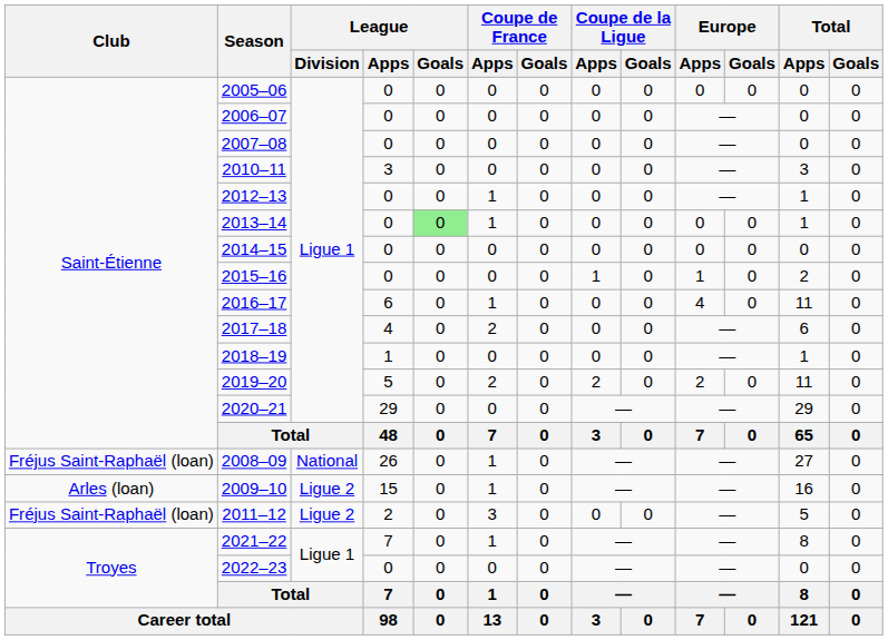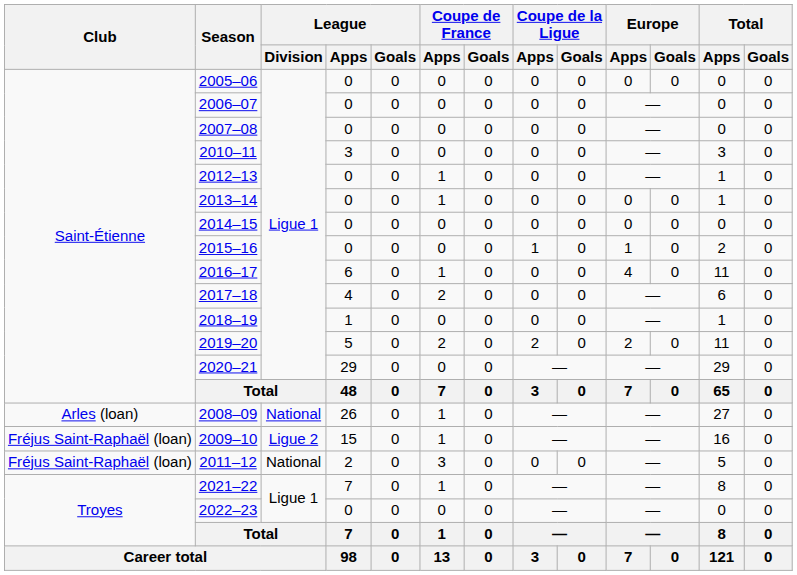2013–14 | League / Goals: lightgreen background -> no background
2008–09 | Club: Fréjus Saint-Raphaël (loan) -> Arles (loan)
2009–10 | Club: Arles (loan) -> Fréjus Saint-Raphaël (loan)
2011–12 | League / Division: Ligue 2 -> National
